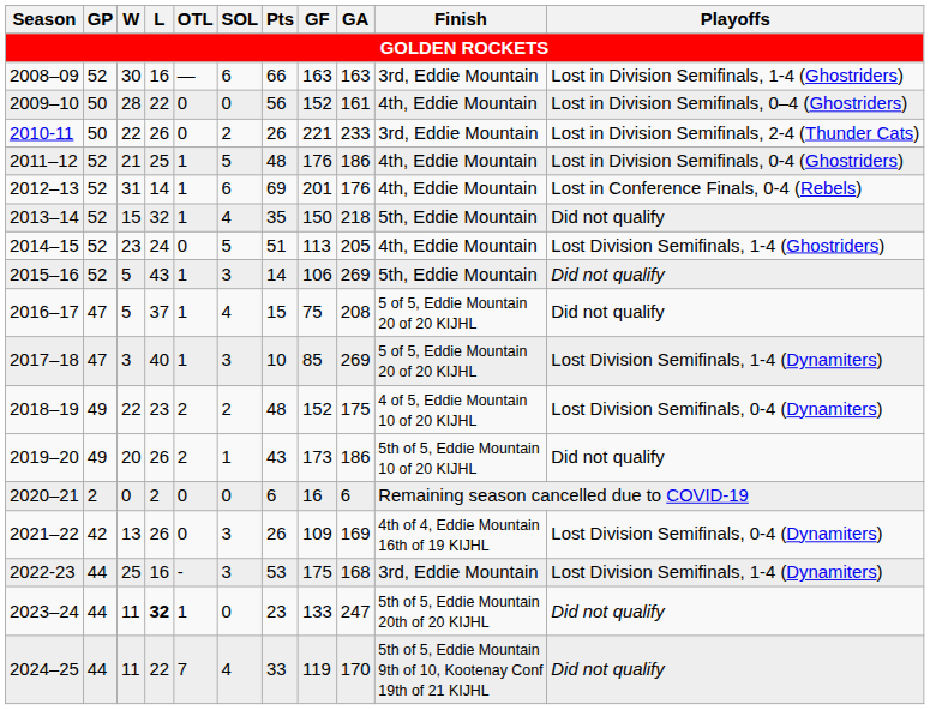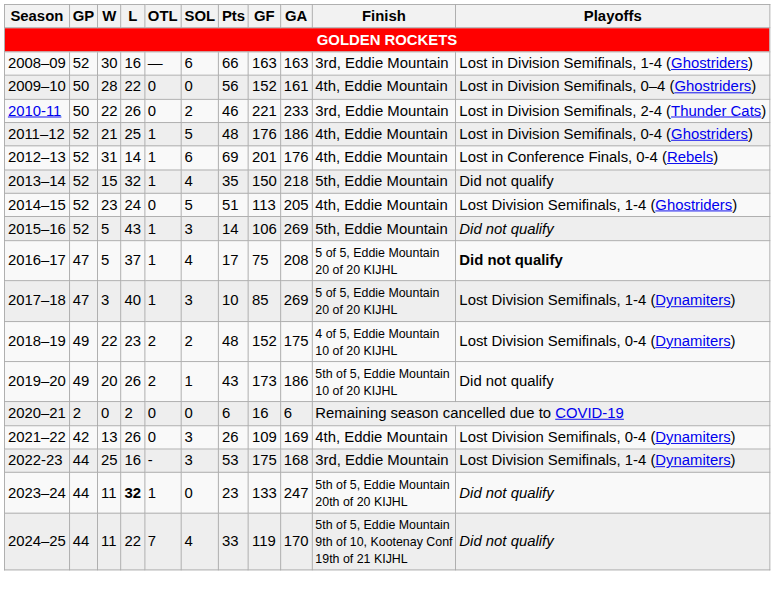2010-11 | Pts: 26 -> 46
2016–17 | Pts: 15 -> 17
2016–17 | Playoffs: normal -> bold
2021–22 | Finish: 4th of 4, Eddie Mountain 16th of 19 KIJHL -> 4th, Eddie Mountain
